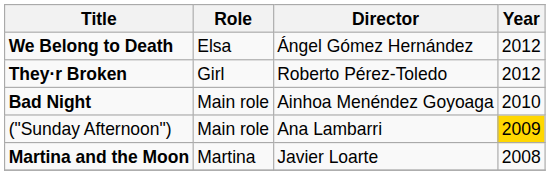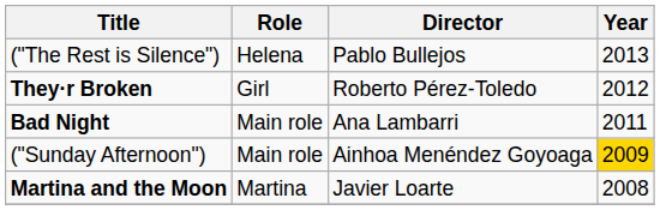+ row: ("The Rest is Silence") | Helena | Pablo Bullejos | 2013
- row: We Belong to Death | Elsa | Ángel Gómez Hernández | 2012
Bad Night | Director: Ainhoa Menéndez Goyoaga -> Ana Lambarri
Bad Night | Year: 2010 -> 2011
("Sunday Afternoon") | Director: Ana Lambarri -> Ainhoa Menéndez Goyoaga
